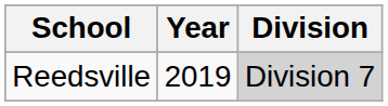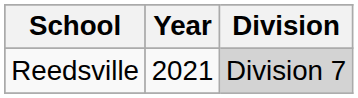Reedsville | Year: 2019 -> 2021
